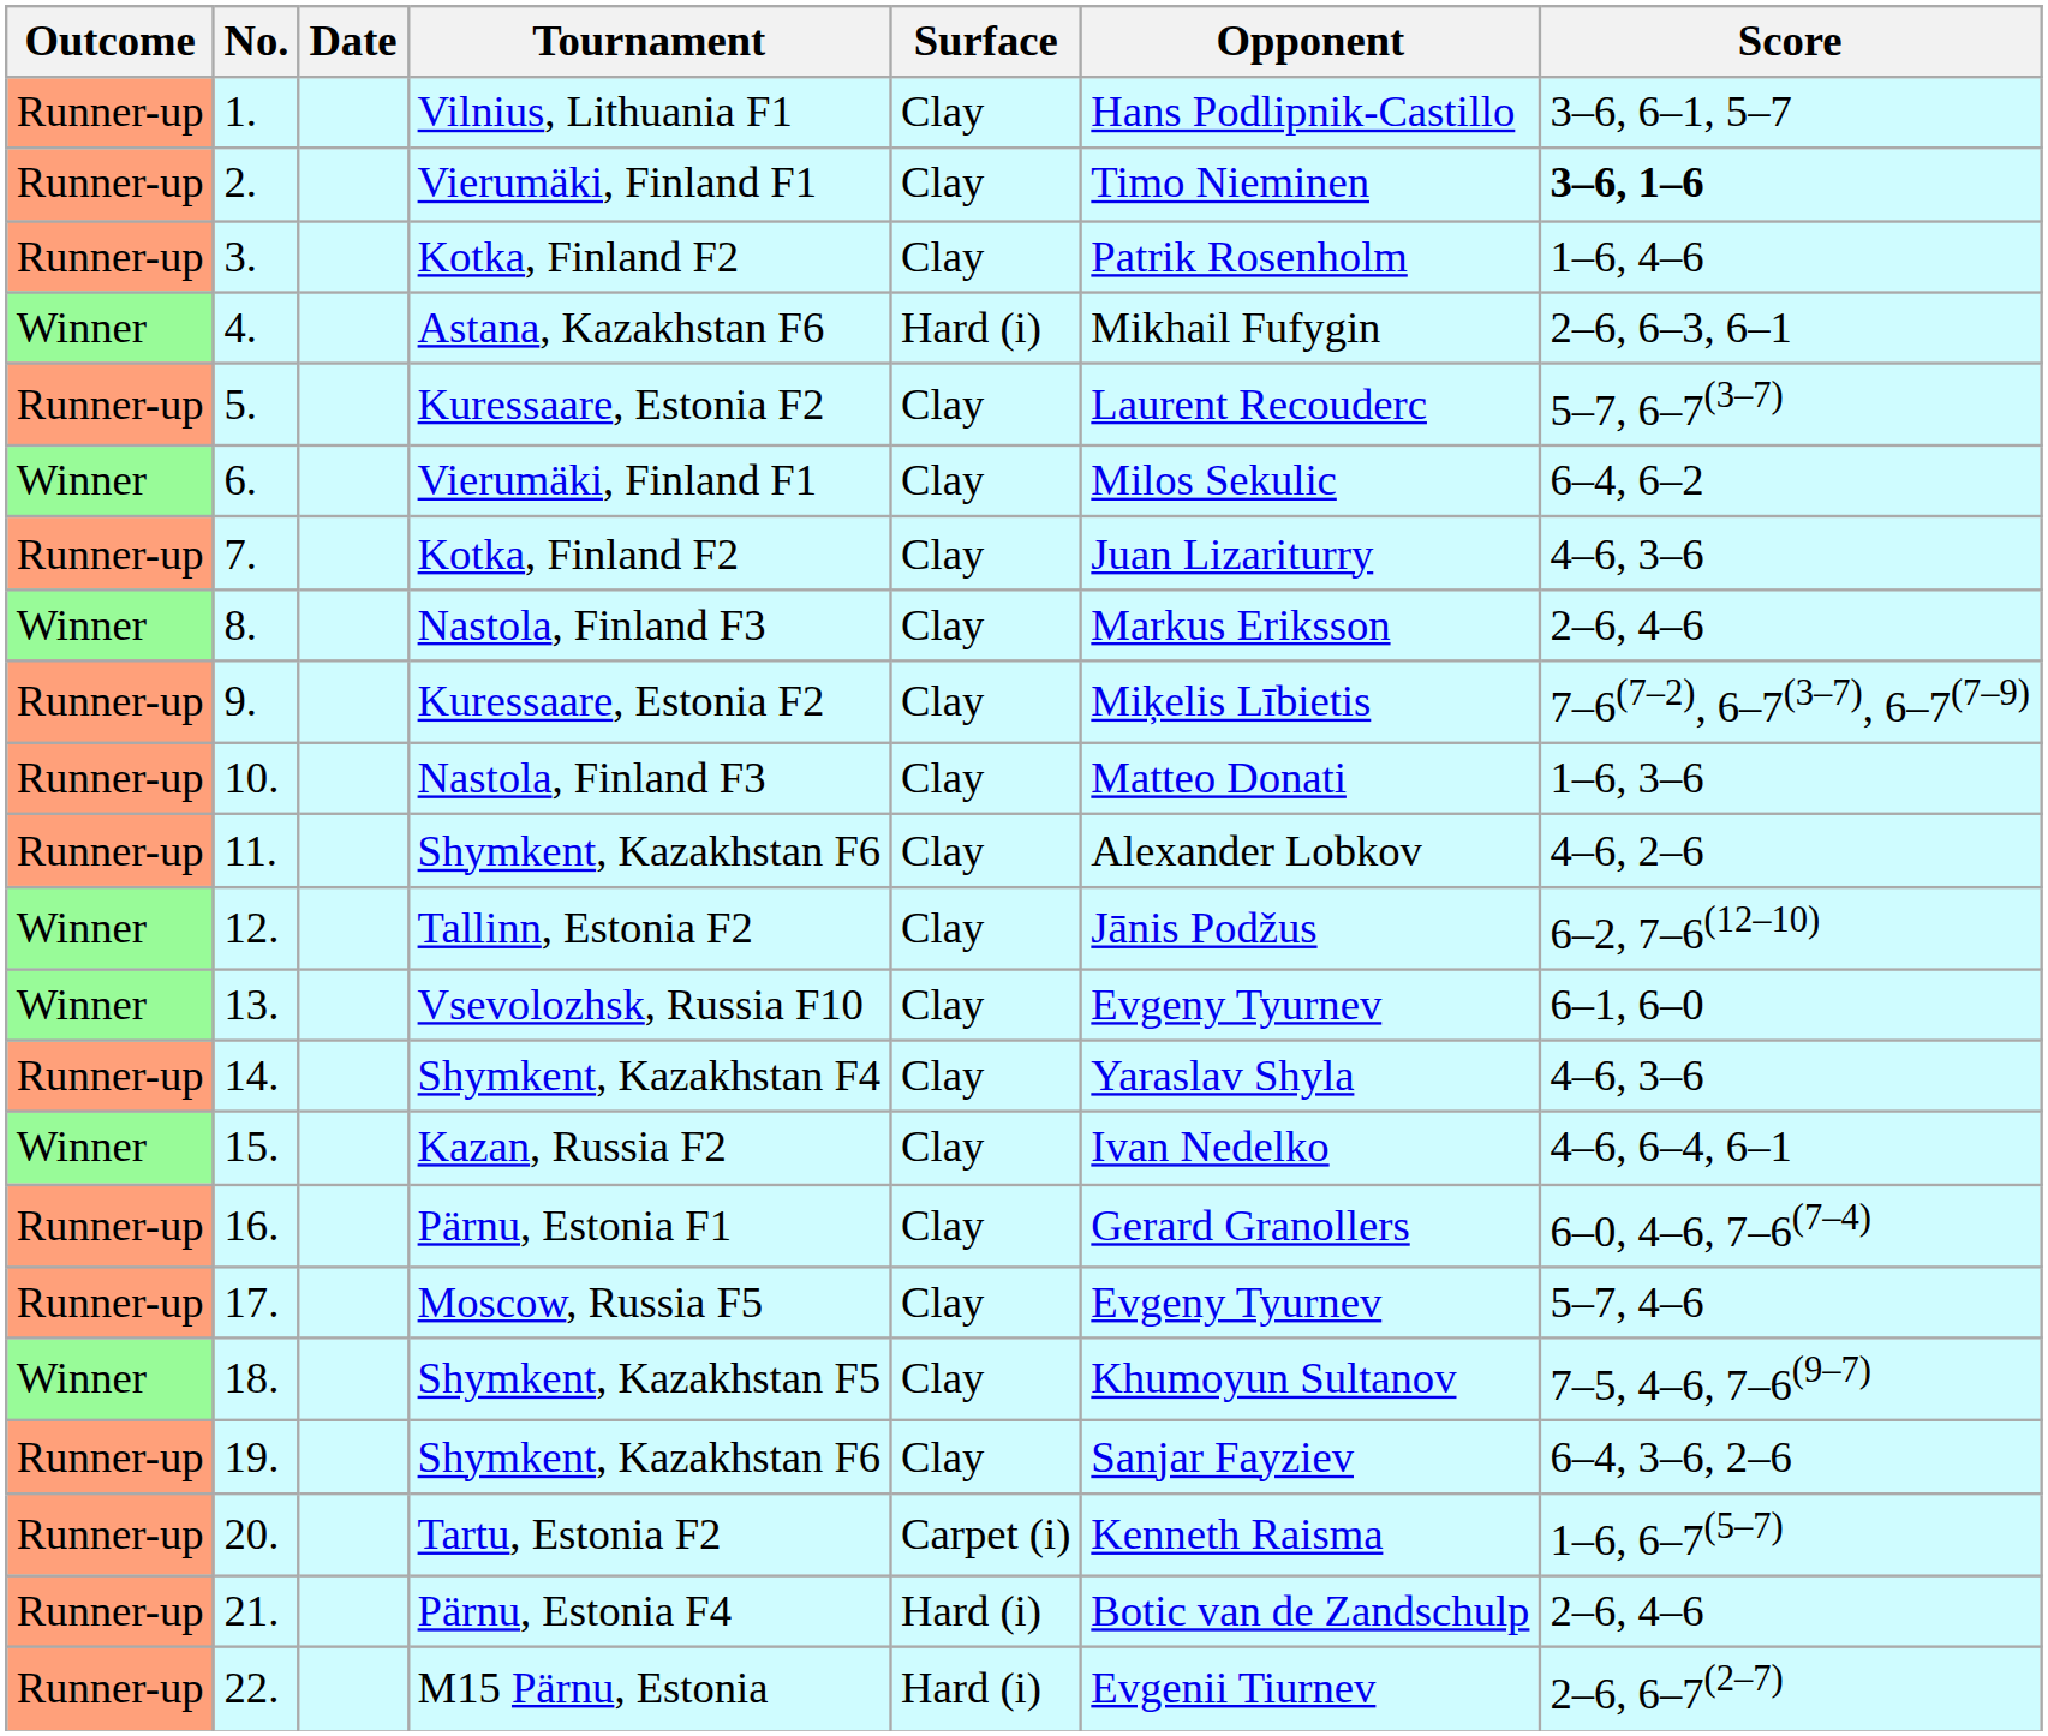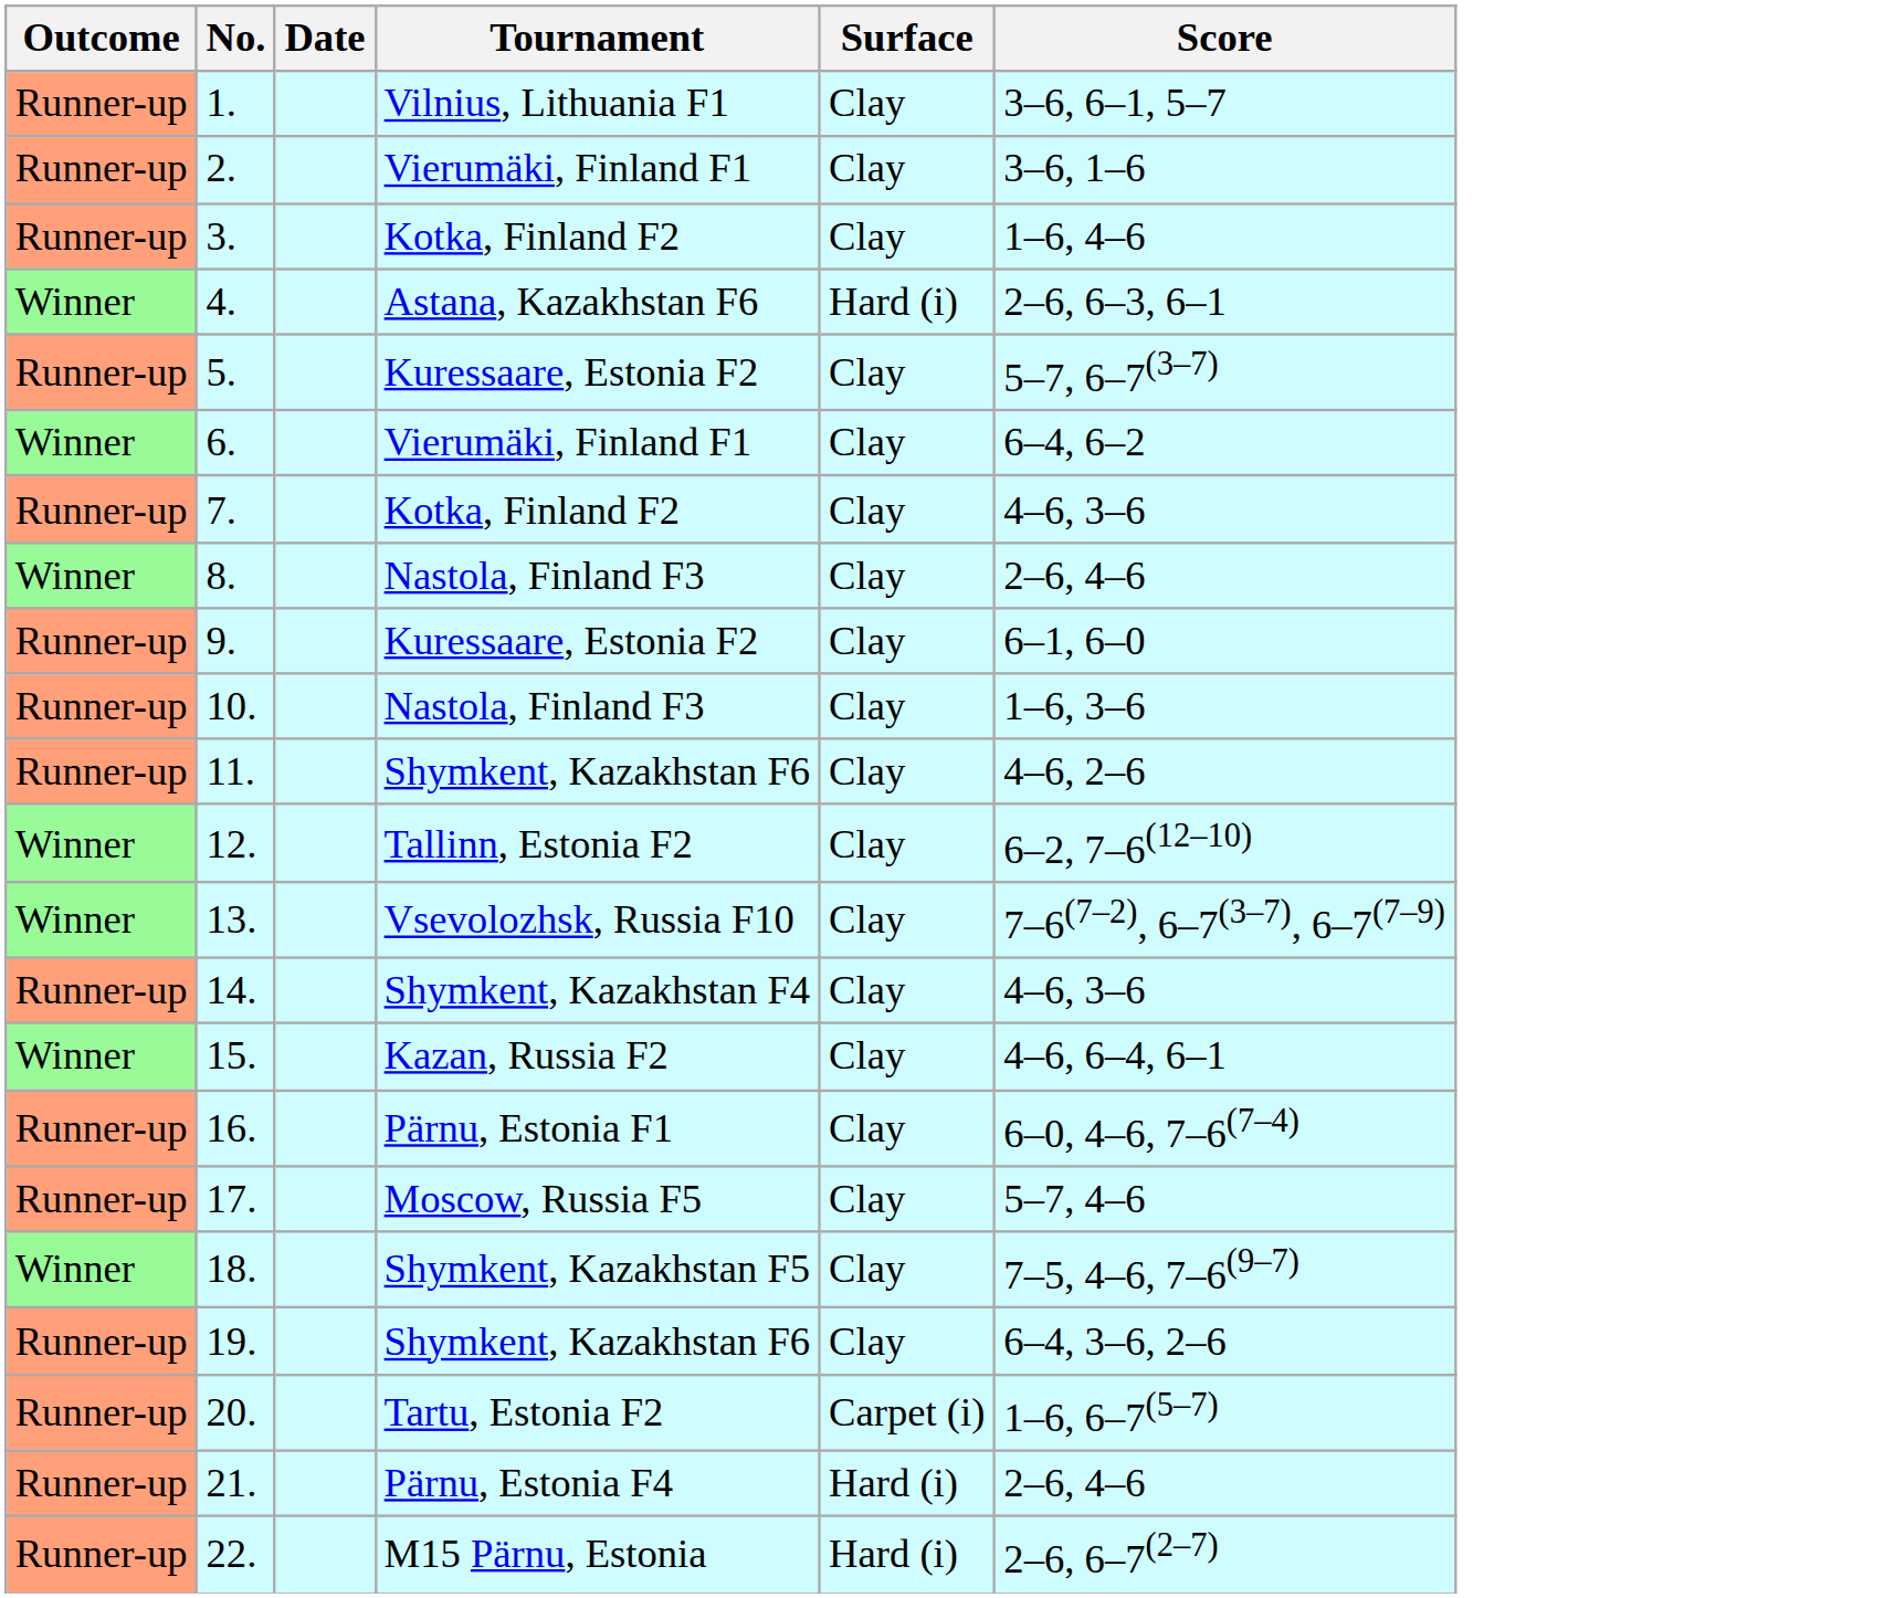- column: Opponent | Hans Podlipnik-Castillo | Timo Nieminen | Patrik Rosenholm | Mikhail Fufygin | Laurent Recouderc | Milos Sekulic | Juan Lizariturry | Markus Eriksson | Miķelis Lībietis | Matteo Donati | Alexander Lobkov | Jānis Podžus | Evgeny Tyurnev | Yaraslav Shyla | Ivan Nedelko | Gerard Granollers | Evgeny Tyurnev | Khumoyun Sultanov | Sanjar Fayziev | Kenneth Raisma | Botic van de Zandschulp | Evgenii Tiurnev
2. | Score: bold -> normal
9. | Score: 7–6(7–2), 6–7(3–7), 6–7(7–9) -> 6–1, 6–0
13. | Score: 6–1, 6–0 -> 7–6(7–2), 6–7(3–7), 6–7(7–9)
